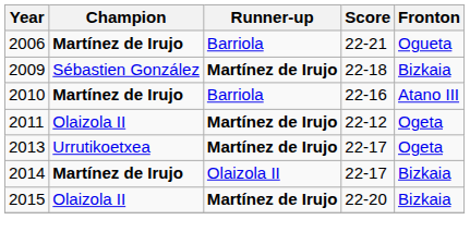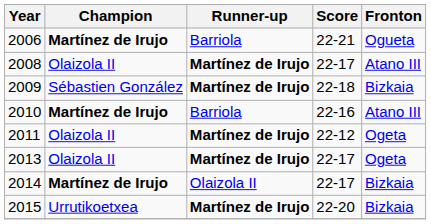+ row: 2008 | Olaizola II | Martínez de Irujo | 22-17 | Atano III
2013 | Champion: Urrutikoetxea -> Olaizola II
2015 | Champion: Olaizola II -> Urrutikoetxea
